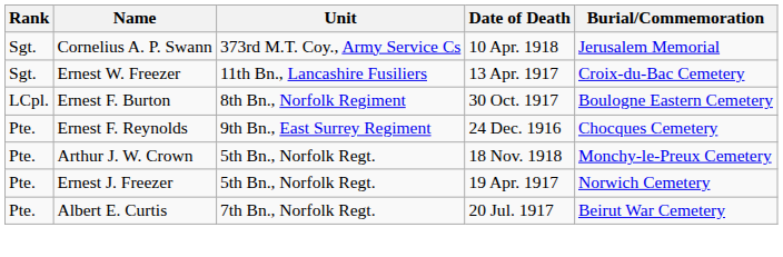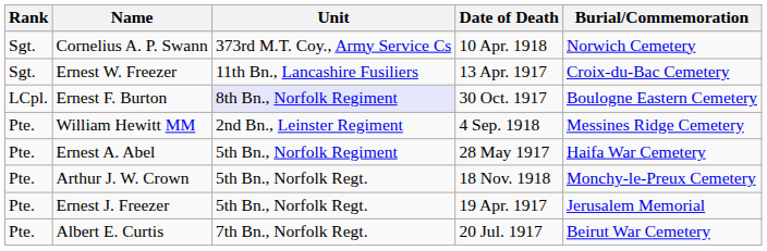Cornelius A. P. Swann | Burial/Commemoration: Jerusalem Memorial -> Norwich Cemetery
Ernest F. Burton | Unit: no background -> lavender background
- row: Pte. | Ernest F. Reynolds | 9th Bn., East Surrey Regiment | 24 Dec. 1916 | Chocques Cemetery
+ row: Pte. | William Hewitt MM | 2nd Bn., Leinster Regiment | 4 Sep. 1918 | Messines Ridge Cemetery
+ row: Pte. | Ernest A. Abel | 5th Bn., Norfolk Regiment | 28 May 1917 | Haifa War Cemetery
Ernest J. Freezer | Burial/Commemoration: Norwich Cemetery -> Jerusalem Memorial
